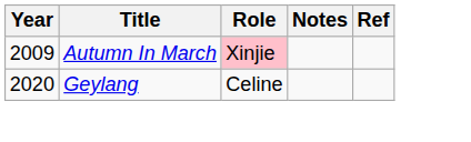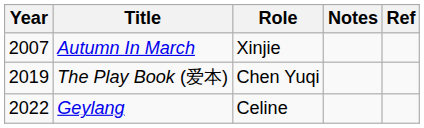Autumn In March | Year: 2009 -> 2007
Autumn In March | Role: pink background -> no background
+ row: 2019 | The Play Book (爱本) | Chen Yuqi
Geylang | Year: 2020 -> 2022
